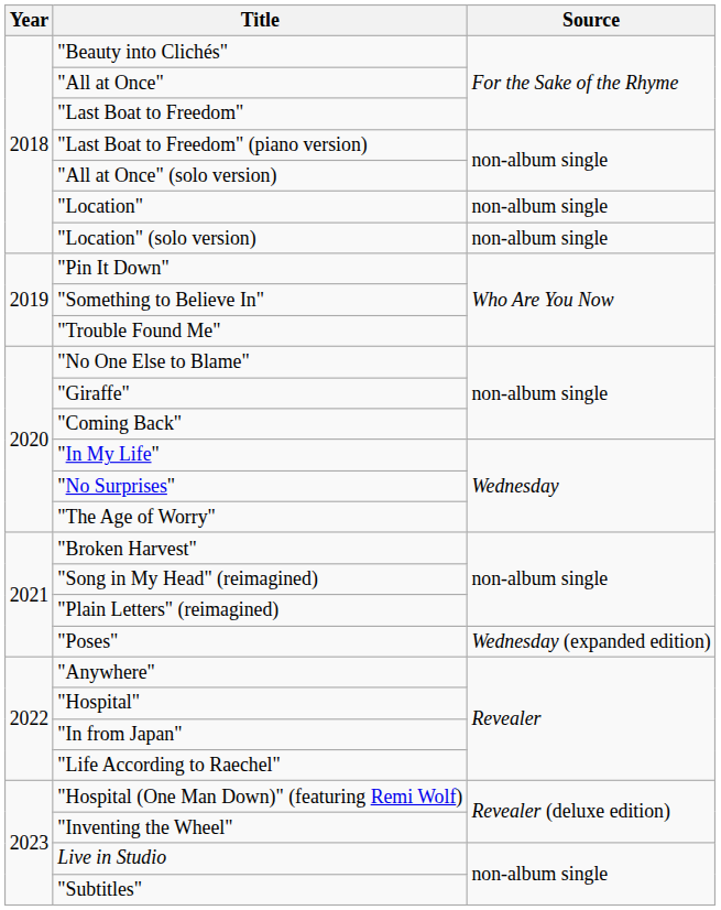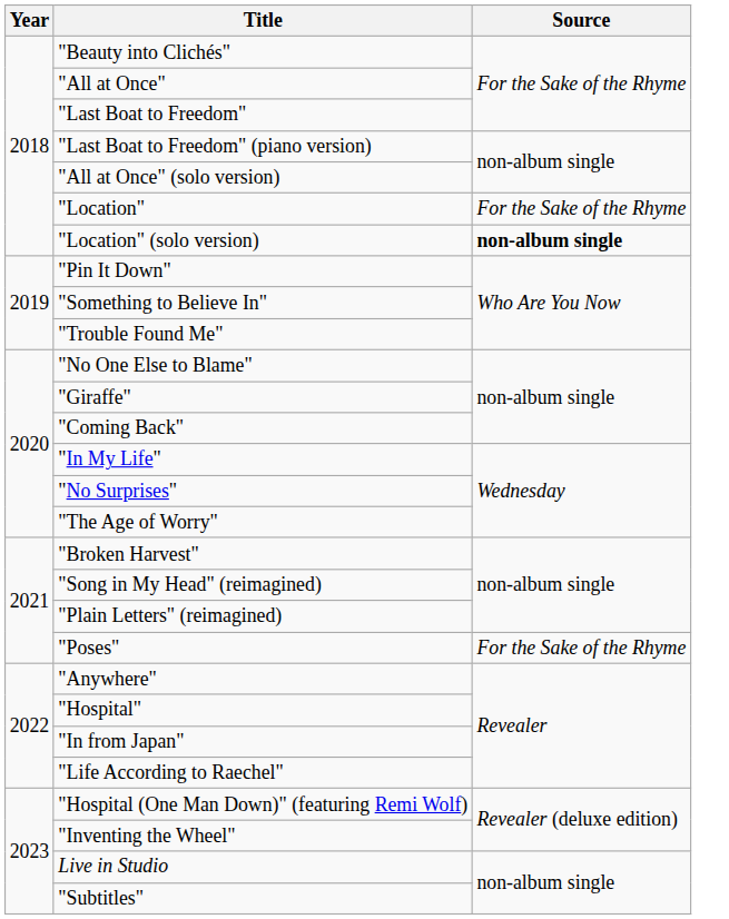"Location" | Source: non-album single -> For the Sake of the Rhyme
"Location" (solo version) | Source: normal -> bold
"Poses" | Source: Wednesday (expanded edition) -> For the Sake of the Rhyme
